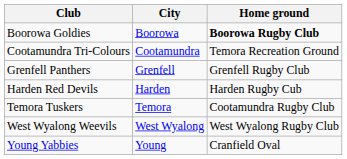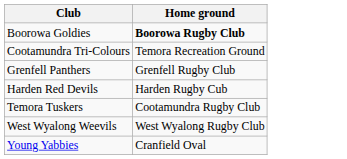- column: City | Boorowa | Cootamundra | Grenfell | Harden | Temora | West Wyalong | Young
